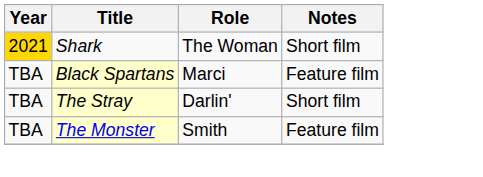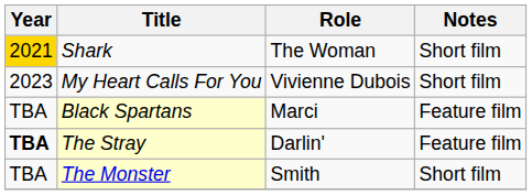+ row: 2023 | My Heart Calls For You | Vivienne Dubois | Short film
The Stray | Year: normal -> bold
The Stray | Notes: Short film -> Feature film
The Monster | Notes: Feature film -> Short film
